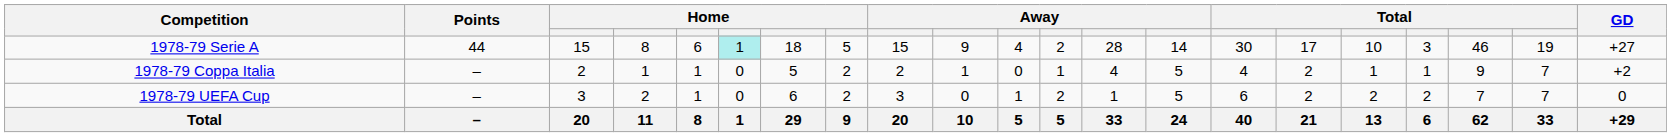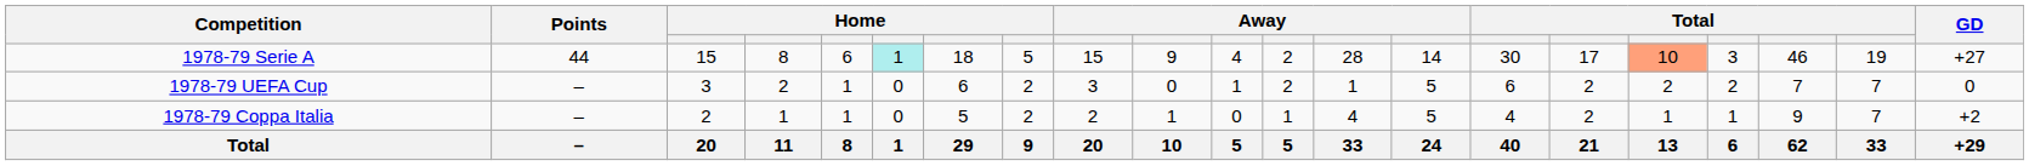1978-79 Serie A | column 17: no background -> lightsalmon background
rows swapped: 1978-79 Coppa Italia <-> 1978-79 UEFA Cup
